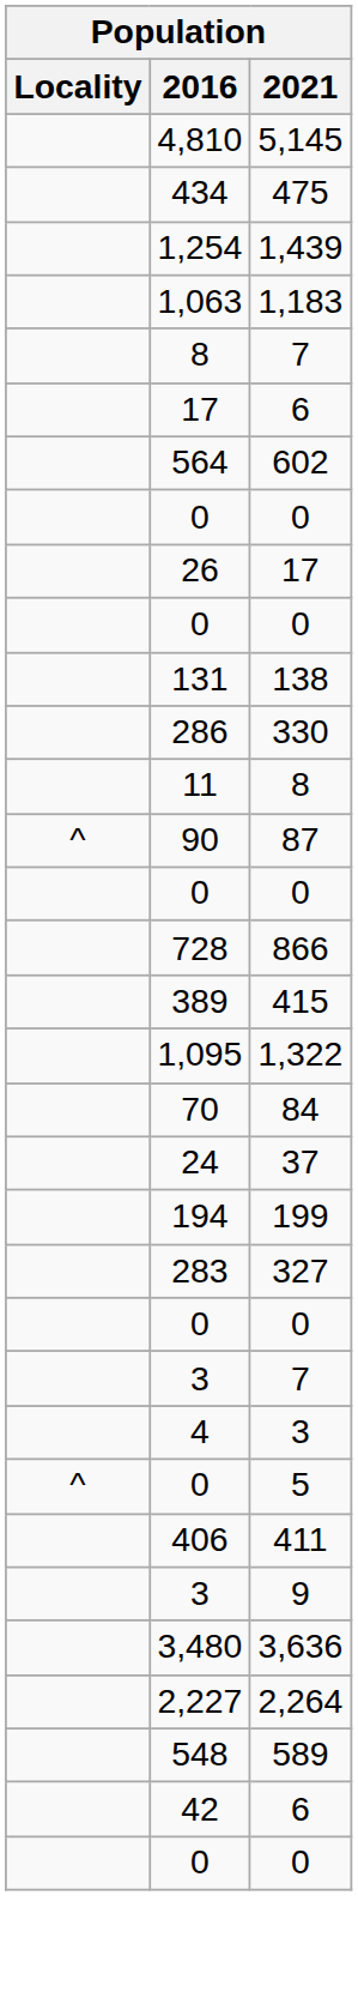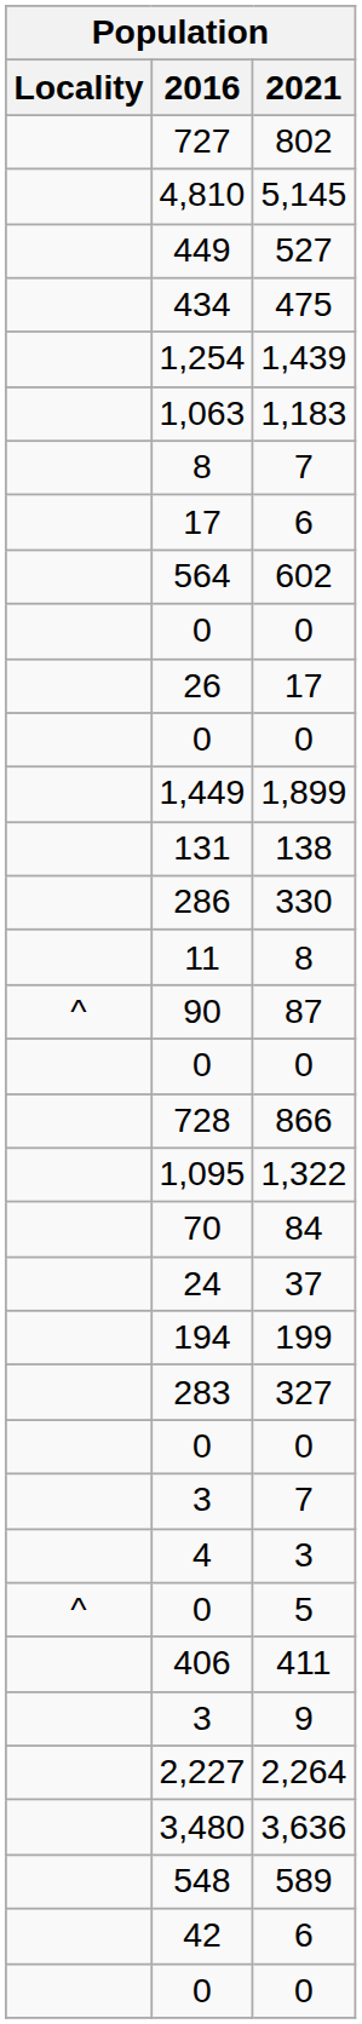+ row: 727 | 802
+ row: 449 | 527
+ row: 1,449 | 1,899
- row: 389 | 415
rows swapped: 2,227 <-> 3,480
